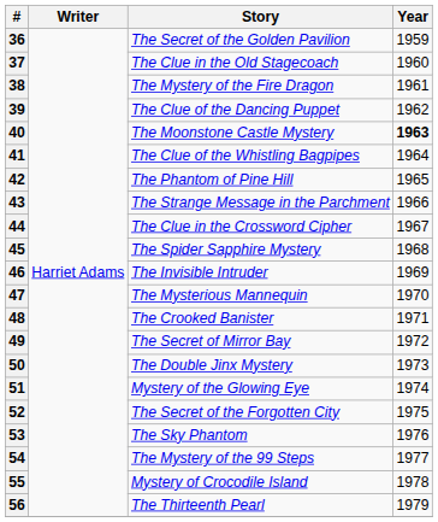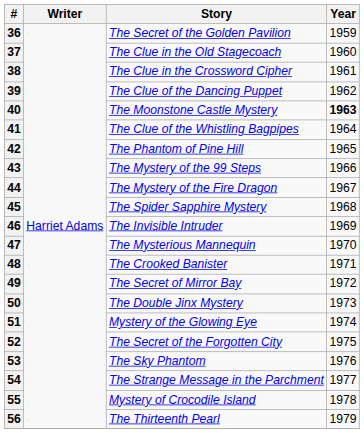38 | Story: The Mystery of the Fire Dragon -> The Clue in the Crossword Cipher
43 | Story: The Strange Message in the Parchment -> The Mystery of the 99 Steps
44 | Story: The Clue in the Crossword Cipher -> The Mystery of the Fire Dragon
54 | Story: The Mystery of the 99 Steps -> The Strange Message in the Parchment
